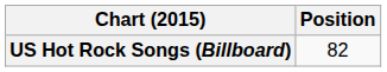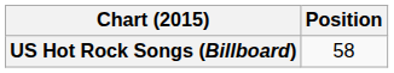US Hot Rock Songs (Billboard) | Position: 82 -> 58
